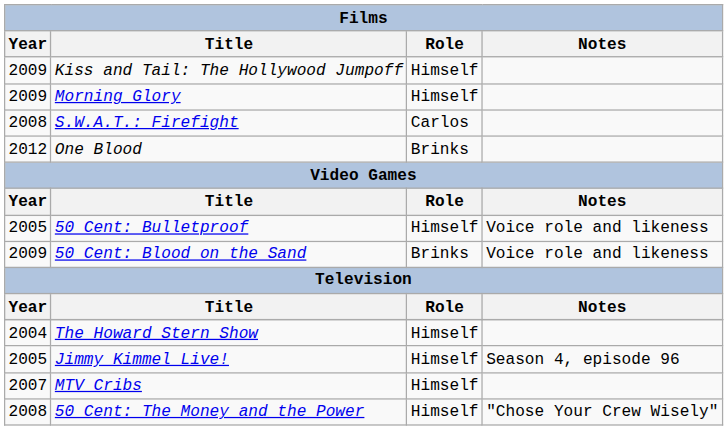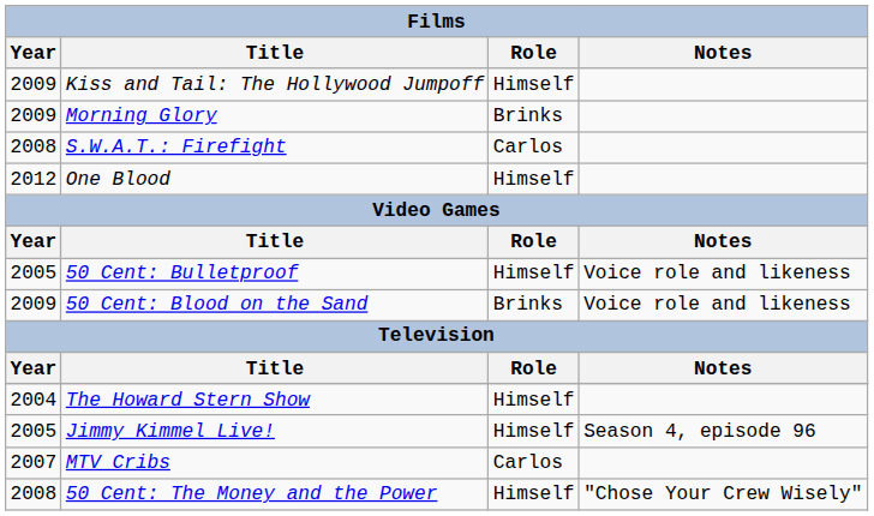Morning Glory | Role: Himself -> Brinks
One Blood | Role: Brinks -> Himself
MTV Cribs | Role: Himself -> Carlos
